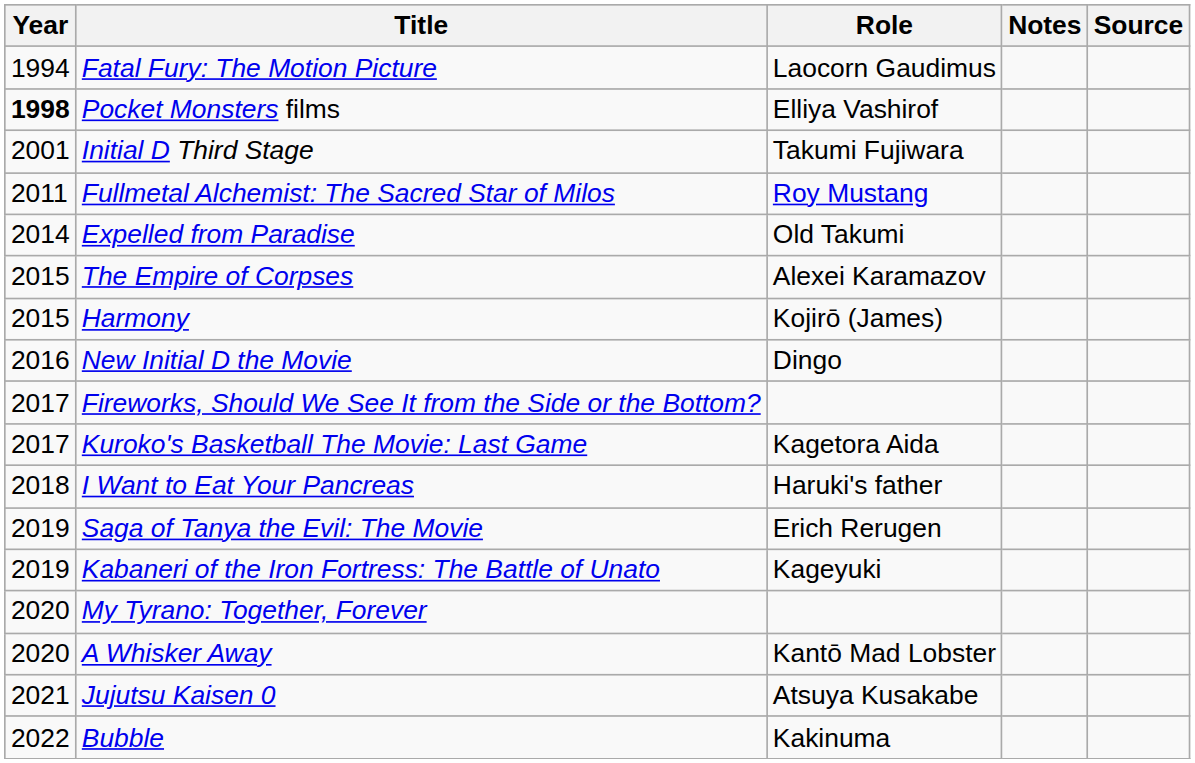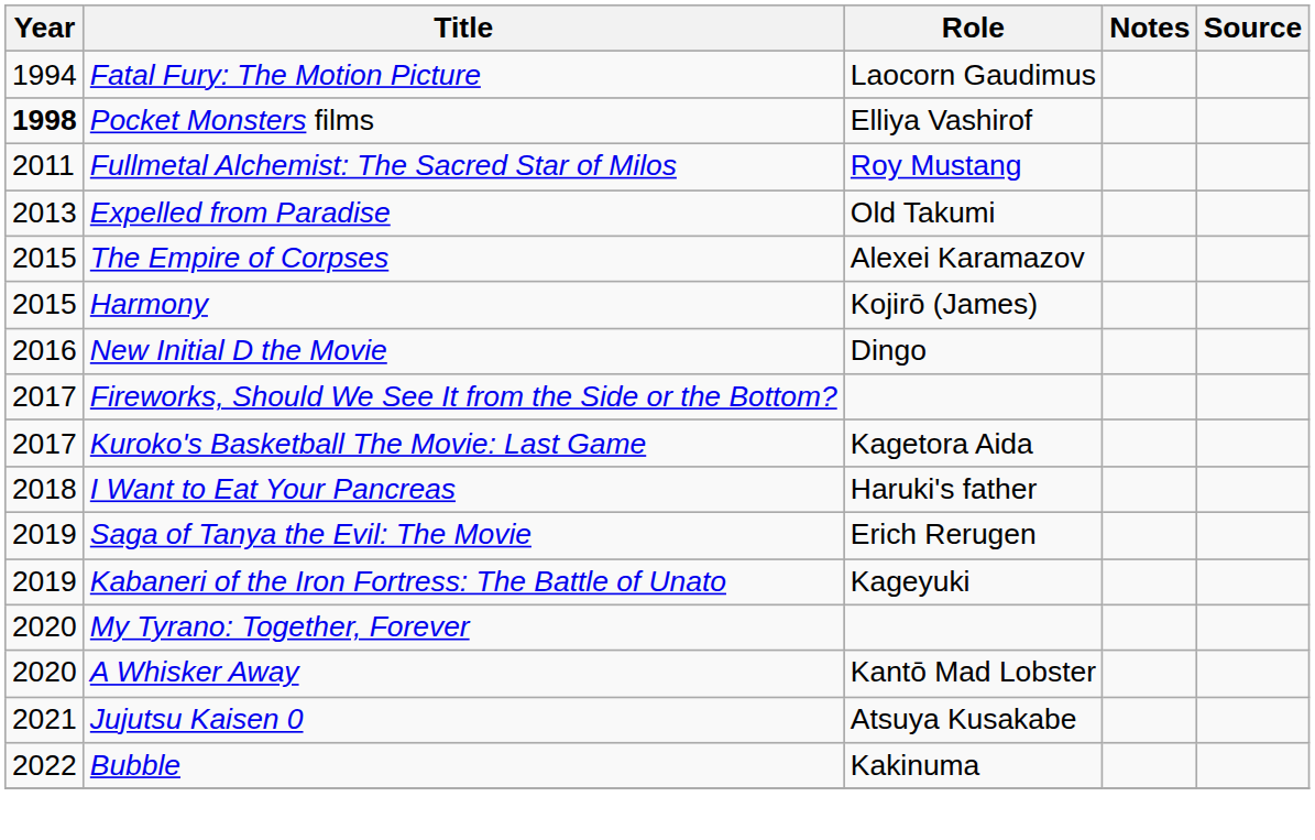- row: 2001 | Initial D Third Stage | Takumi Fujiwara
Expelled from Paradise | Year: 2014 -> 2013
